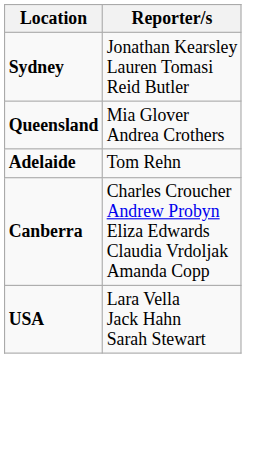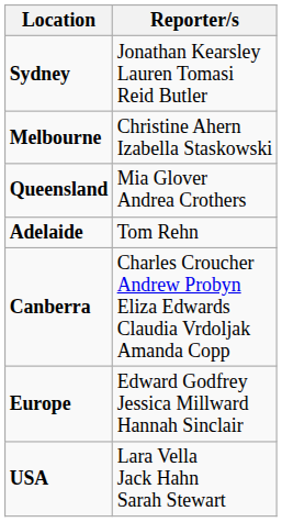+ row: Melbourne | Christine Ahern Izabella Staskowski
+ row: Europe | Edward Godfrey Jessica Millward Hannah Sinclair
